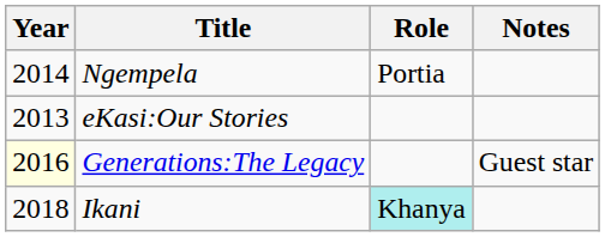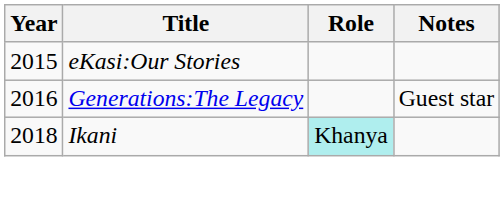- row: 2014 | Ngempela | Portia
eKasi:Our Stories | Year: 2013 -> 2015
Generations:The Legacy | Year: lightyellow background -> no background
